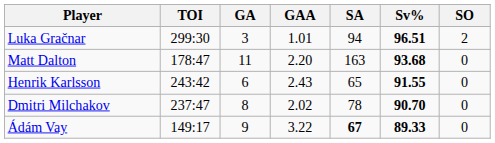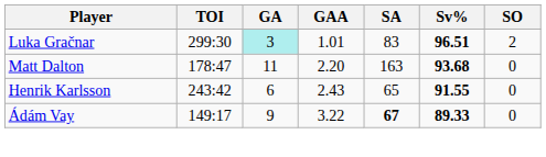Luka Gračnar | GA: no background -> paleturquoise background
Luka Gračnar | SA: 94 -> 83
- row: Dmitri Milchakov | 237:47 | 8 | 2.02 | 78 | 90.70 | 0
